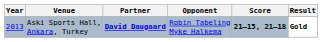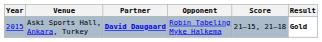Aski Sports Hall, Ankara, Turkey | Year: 2013 -> 2015
Aski Sports Hall, Ankara, Turkey | Score: bold -> normal
